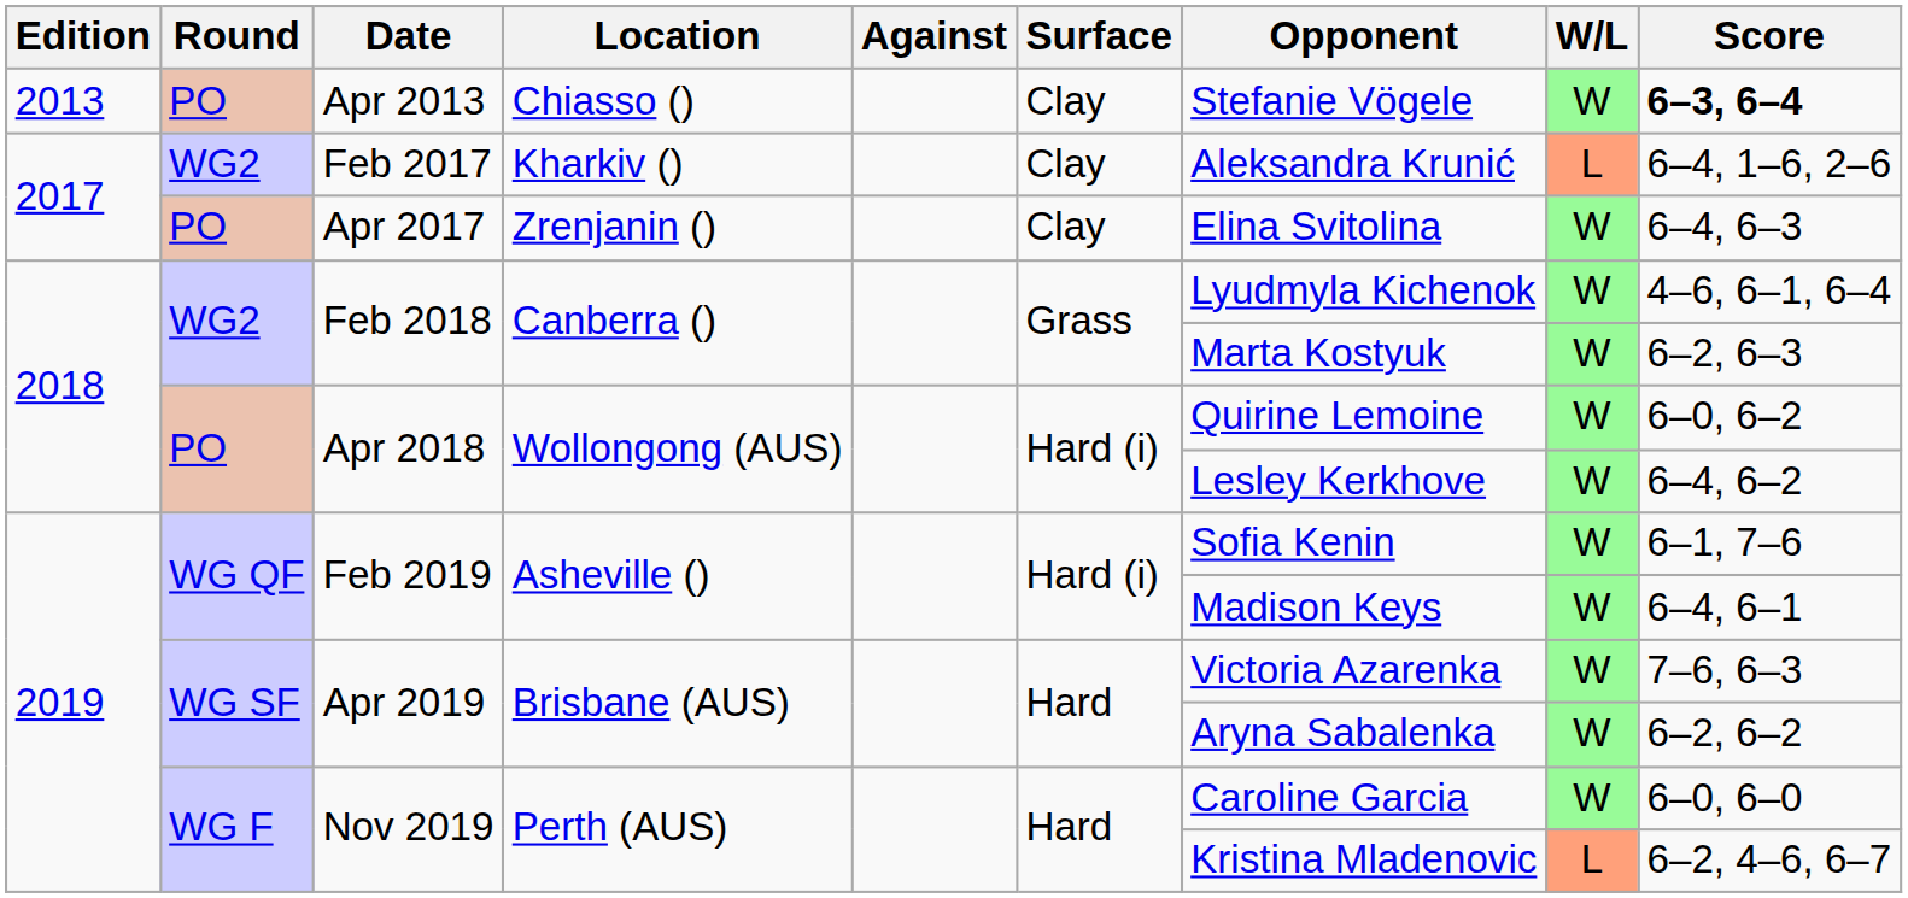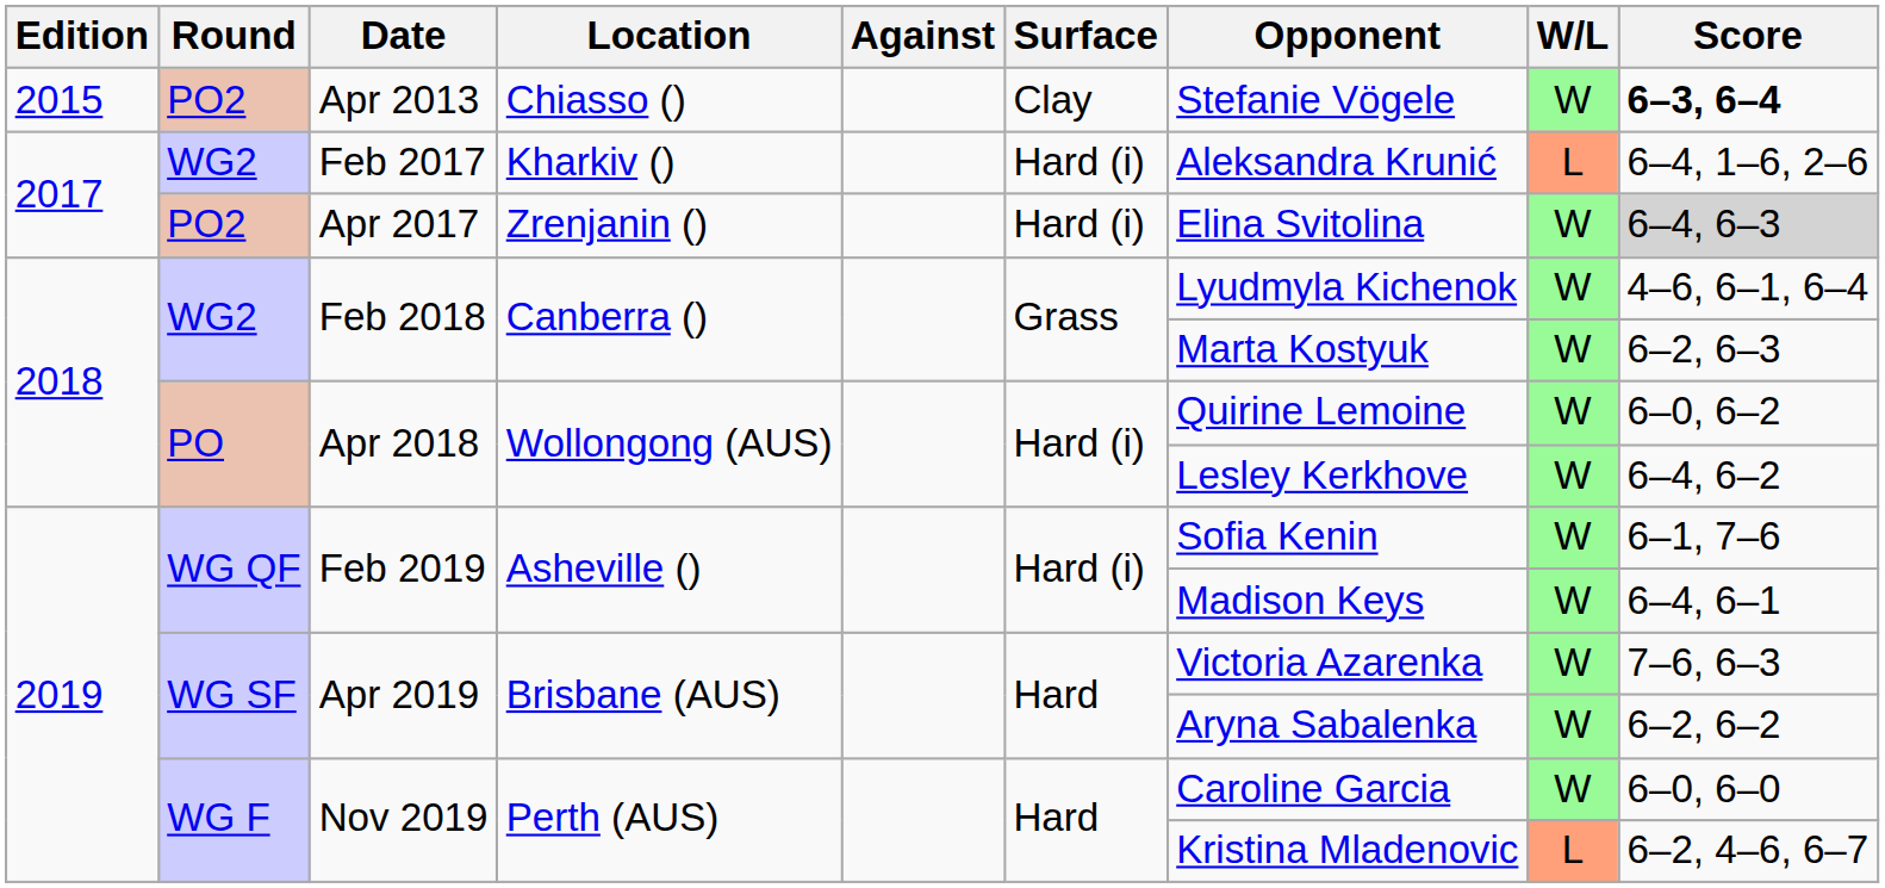Apr 2013 | Edition: 2013 -> 2015
Apr 2013 | Round: PO -> PO2
Feb 2017 | Surface: Clay -> Hard (i)
Apr 2017 | Round: PO -> PO2
Apr 2017 | Surface: Clay -> Hard (i)
Apr 2017 | Score: no background -> lightgrey background
